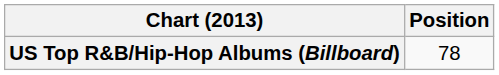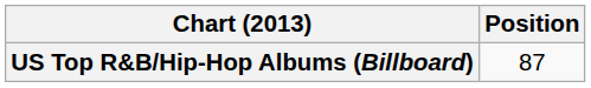US Top R&B/Hip-Hop Albums (Billboard) | Position: 78 -> 87
